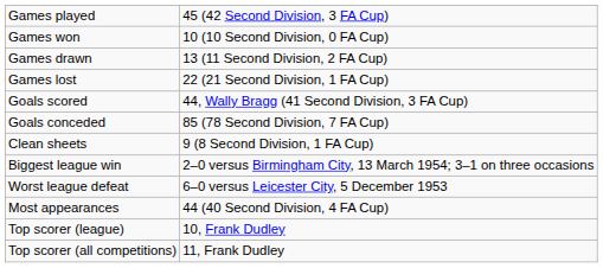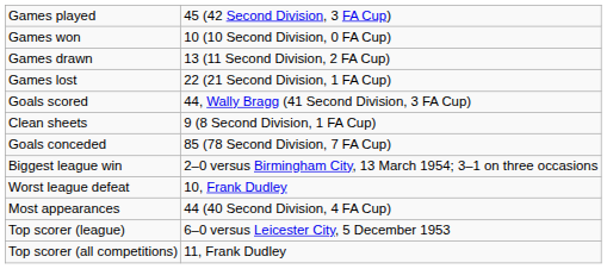rows swapped: Goals conceded <-> Clean sheets
Worst league defeat | column 2: 6–0 versus Leicester City, 5 December 1953 -> 10, Frank Dudley
Top scorer (league) | column 2: 10, Frank Dudley -> 6–0 versus Leicester City, 5 December 1953
